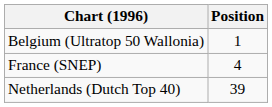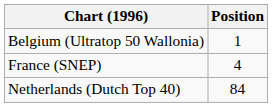Netherlands (Dutch Top 40) | Position: 39 -> 84
